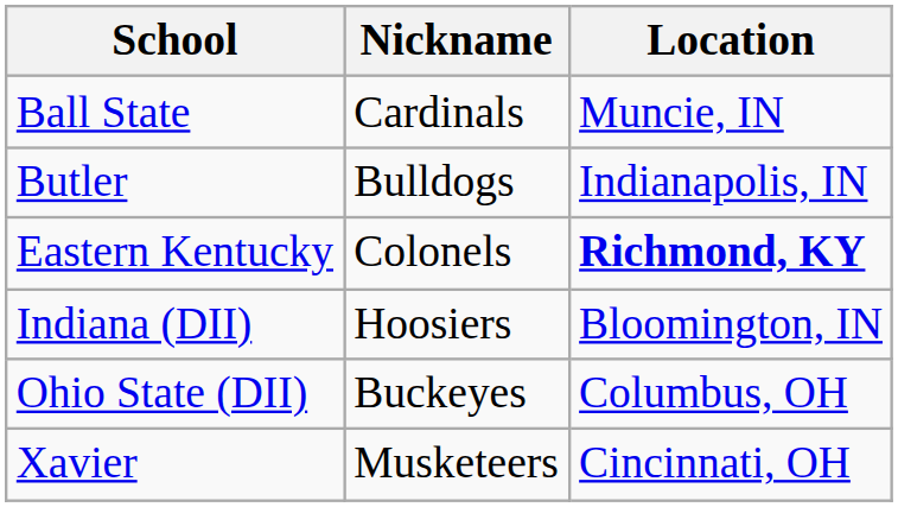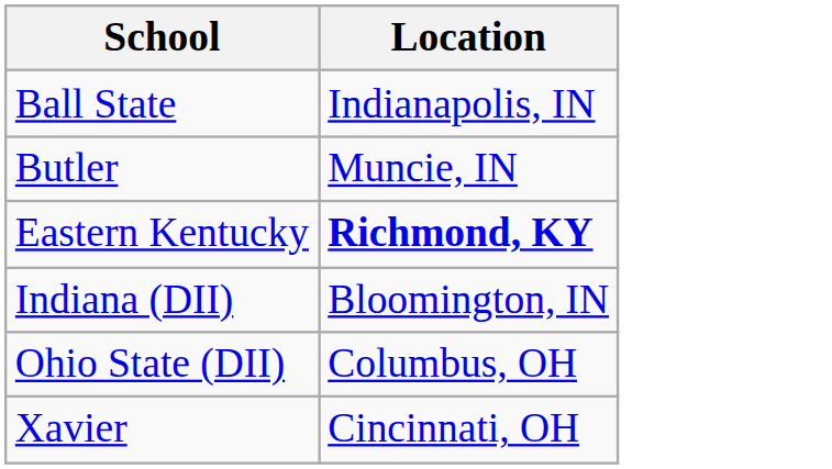- column: Nickname | Cardinals | Bulldogs | Colonels | Hoosiers | Buckeyes | Musketeers
Ball State | Location: Muncie, IN -> Indianapolis, IN
Butler | Location: Indianapolis, IN -> Muncie, IN
